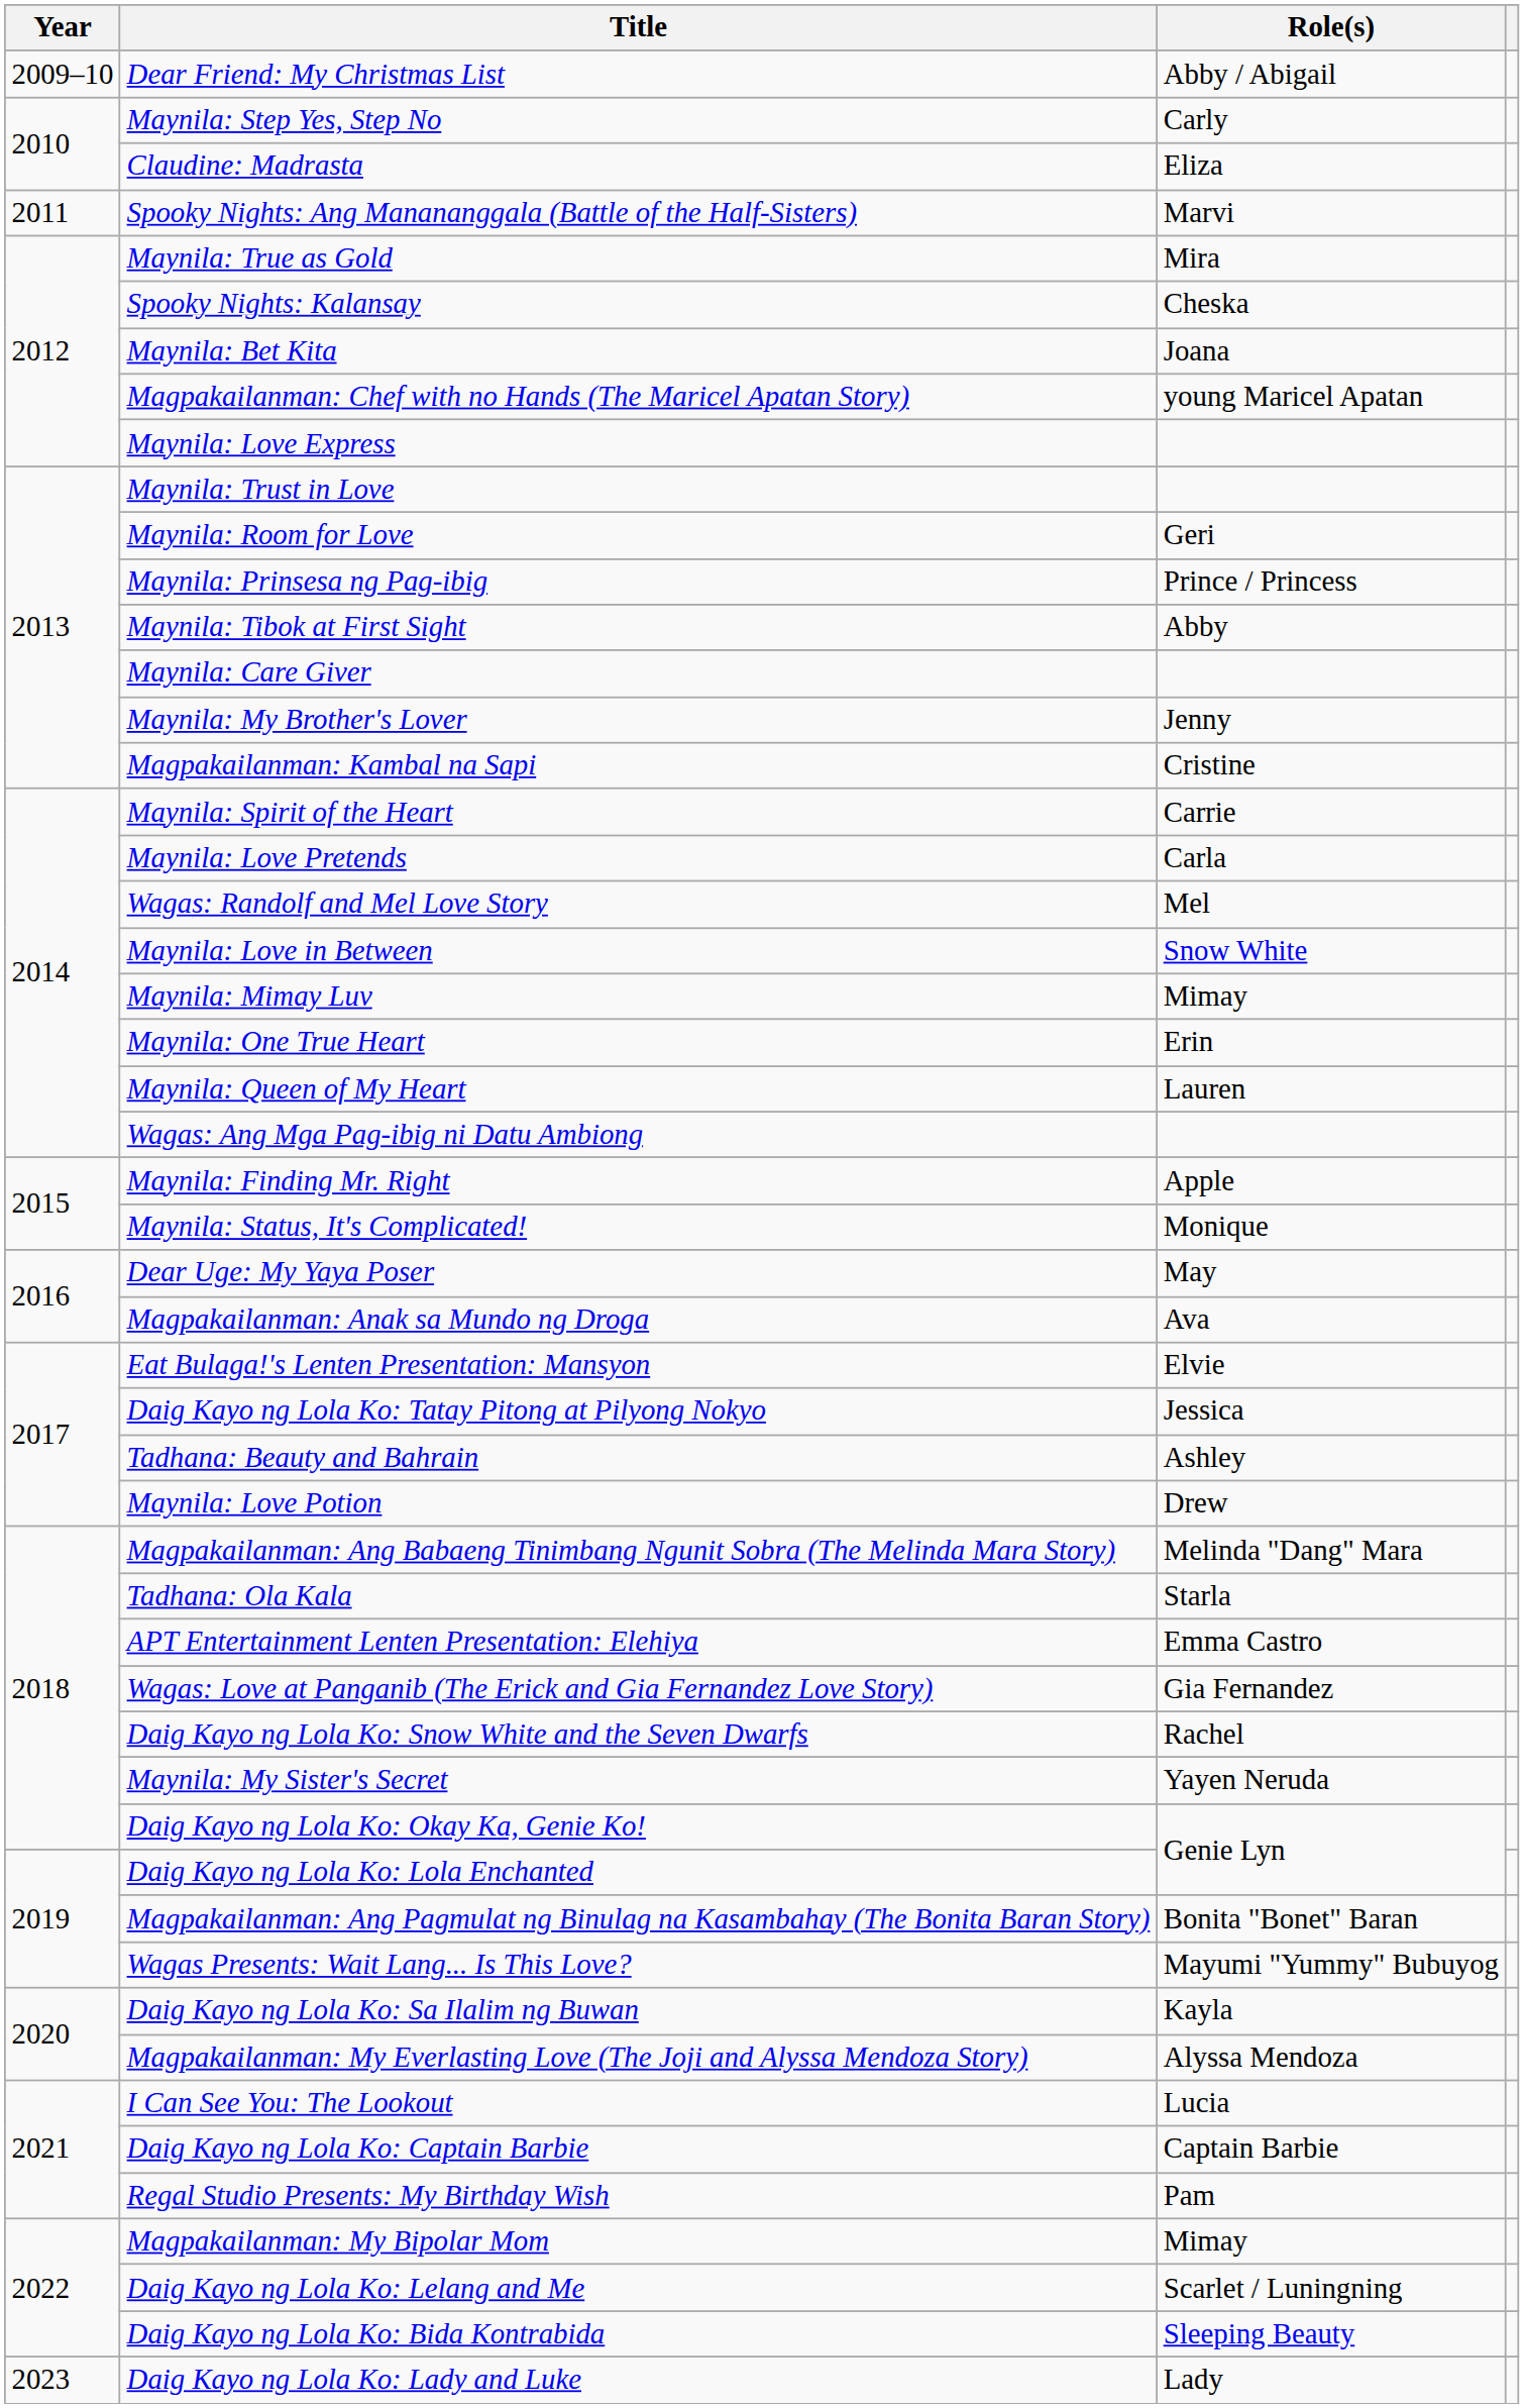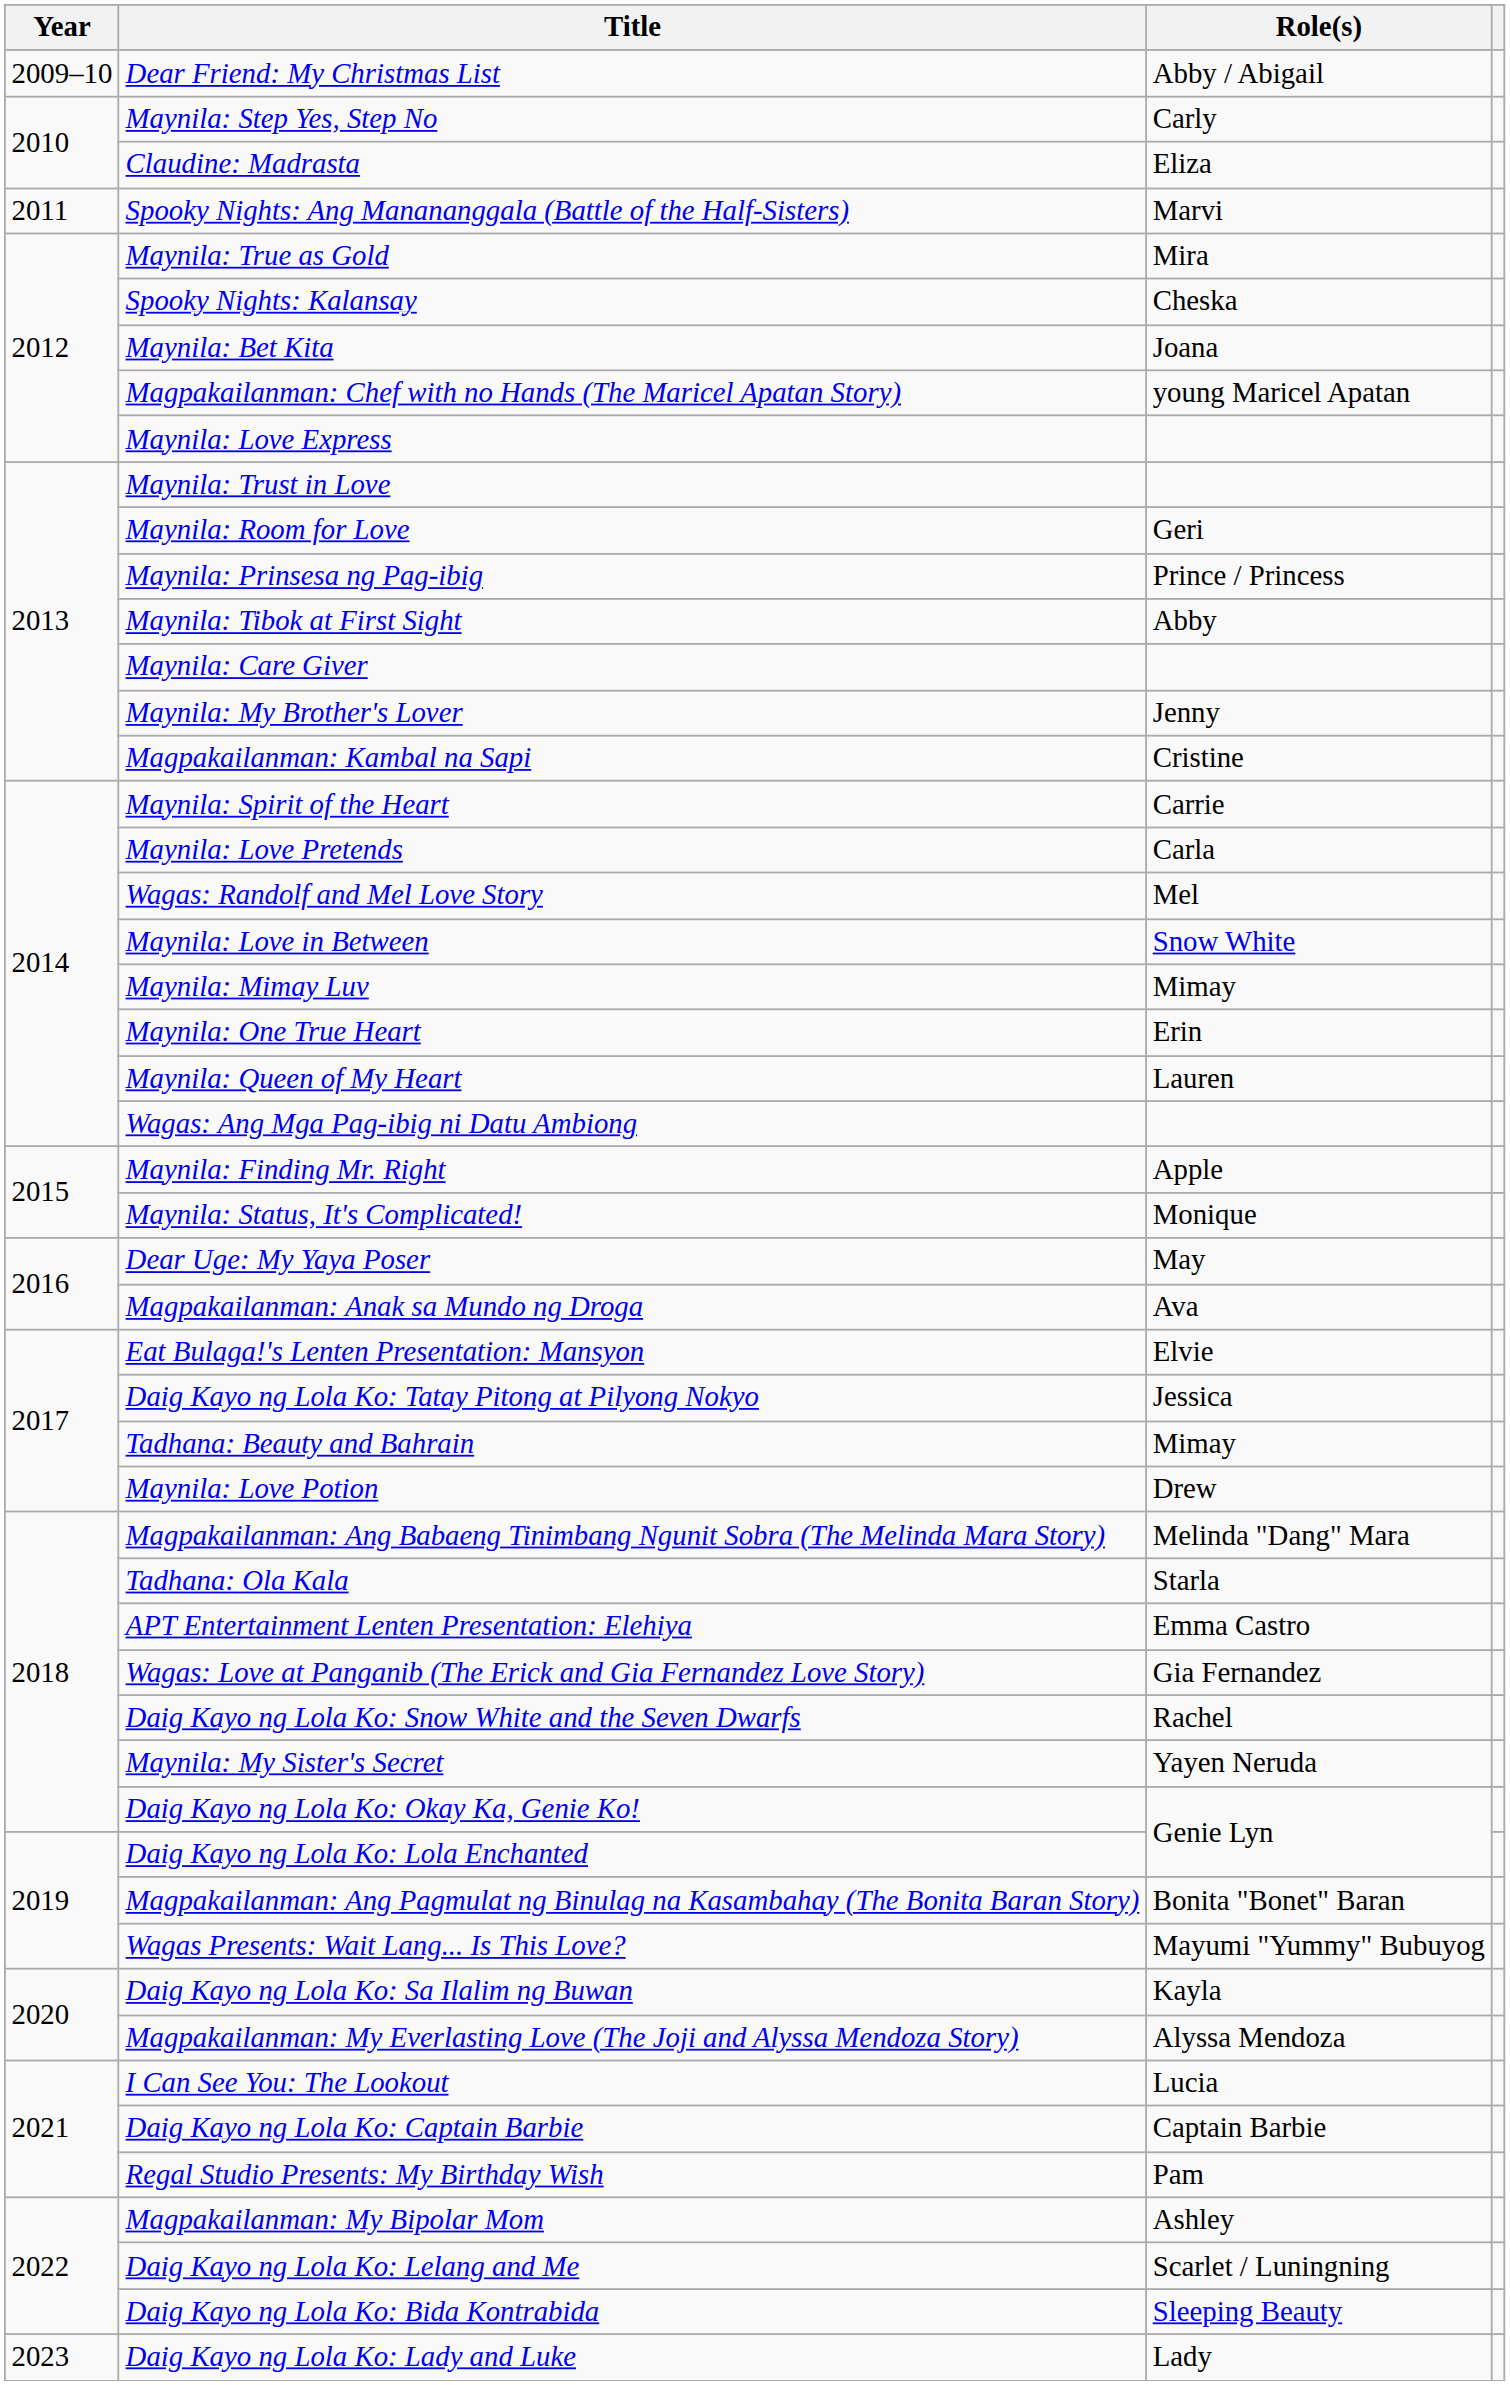Tadhana: Beauty and Bahrain | Role(s): Ashley -> Mimay
Magpakailanman: My Bipolar Mom | Role(s): Mimay -> Ashley
